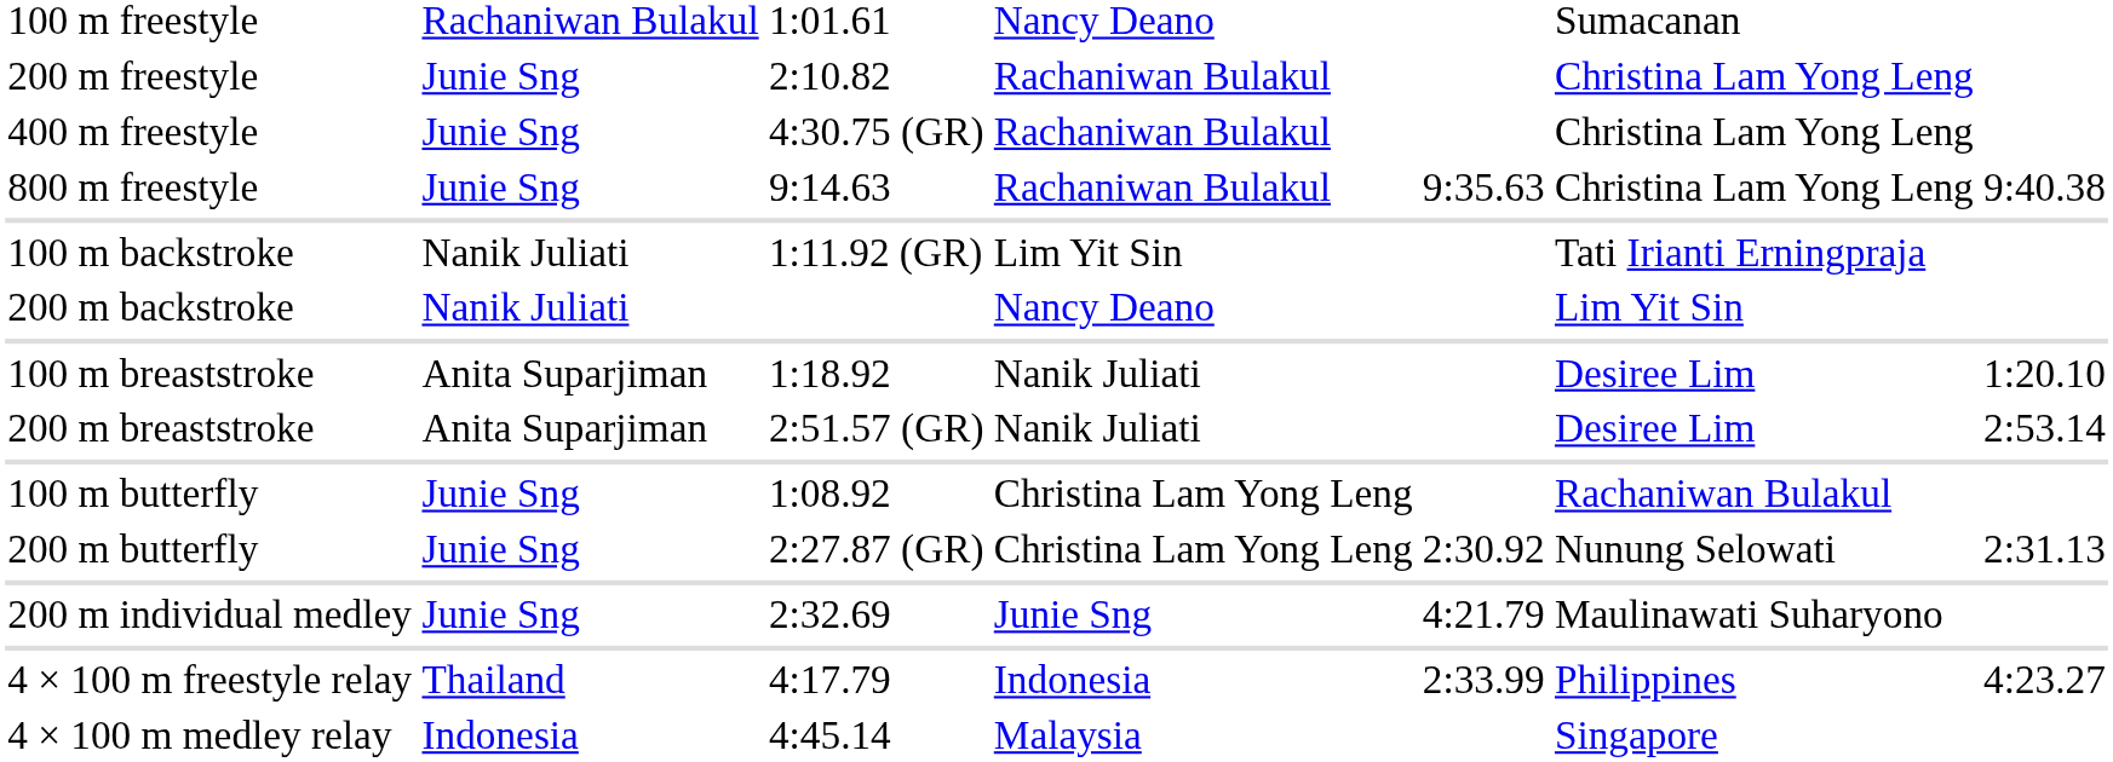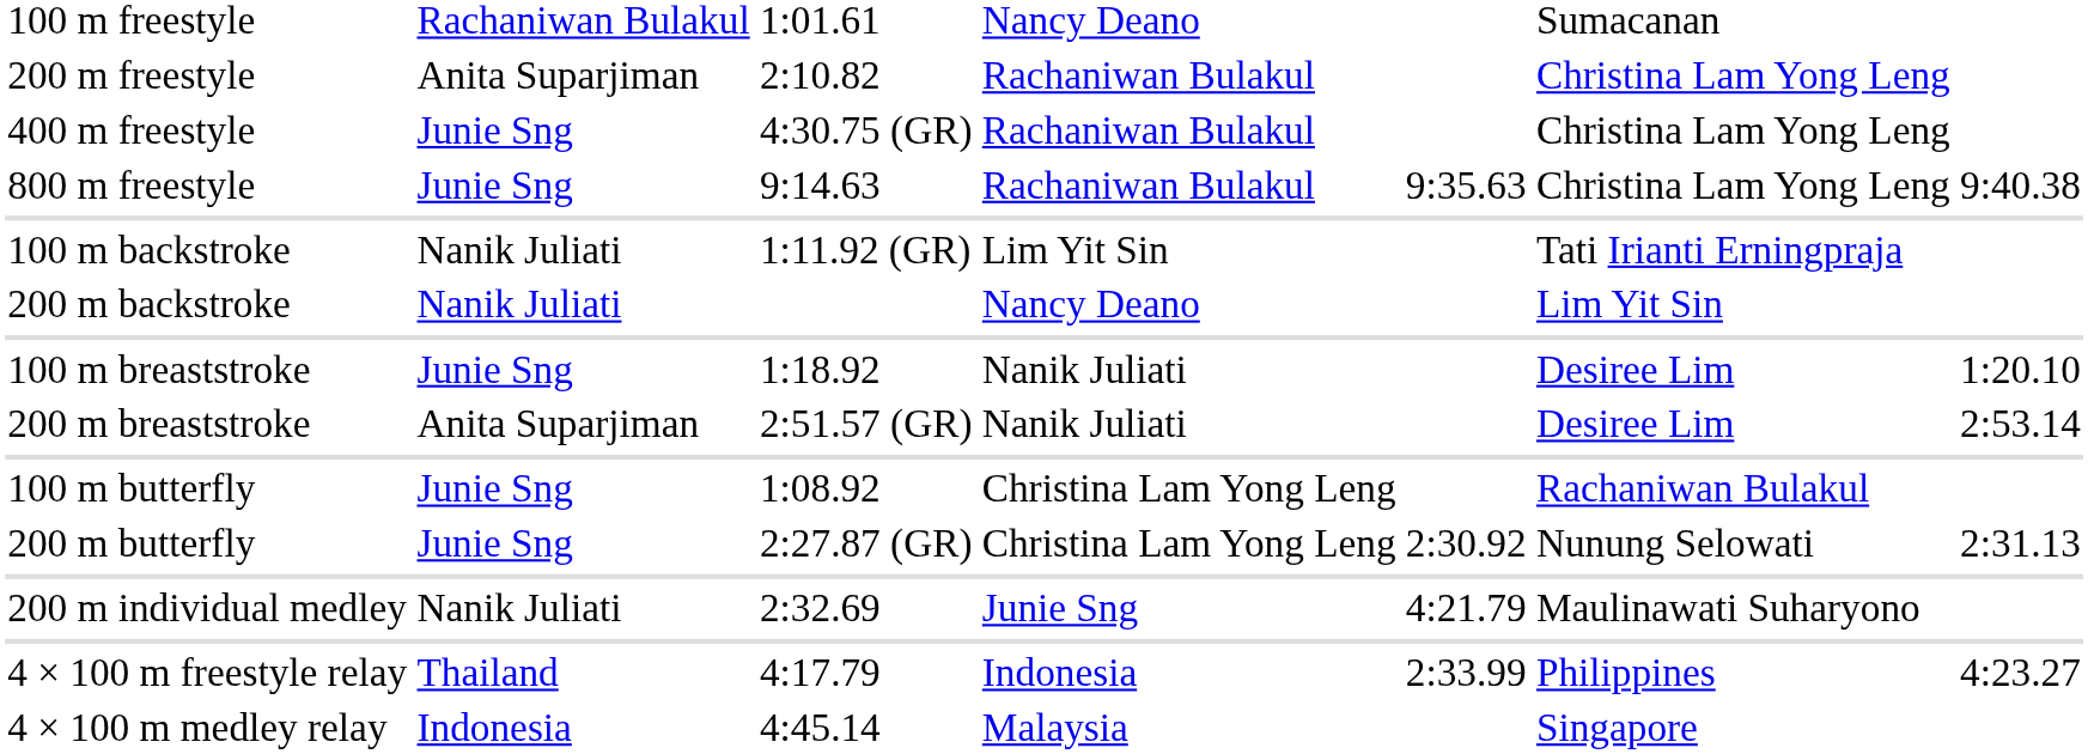200 m freestyle | column 2: Junie Sng -> Anita Suparjiman
100 m breaststroke | column 2: Anita Suparjiman -> Junie Sng
200 m individual medley | column 2: Junie Sng -> Nanik Juliati
